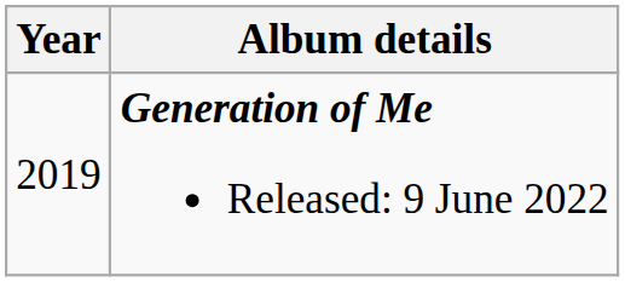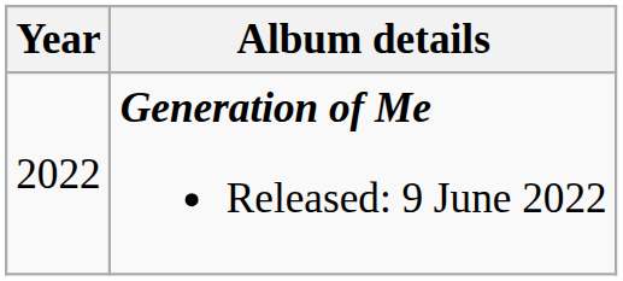Generation of Me Released: 9 June 2022 | Year: 2019 -> 2022
